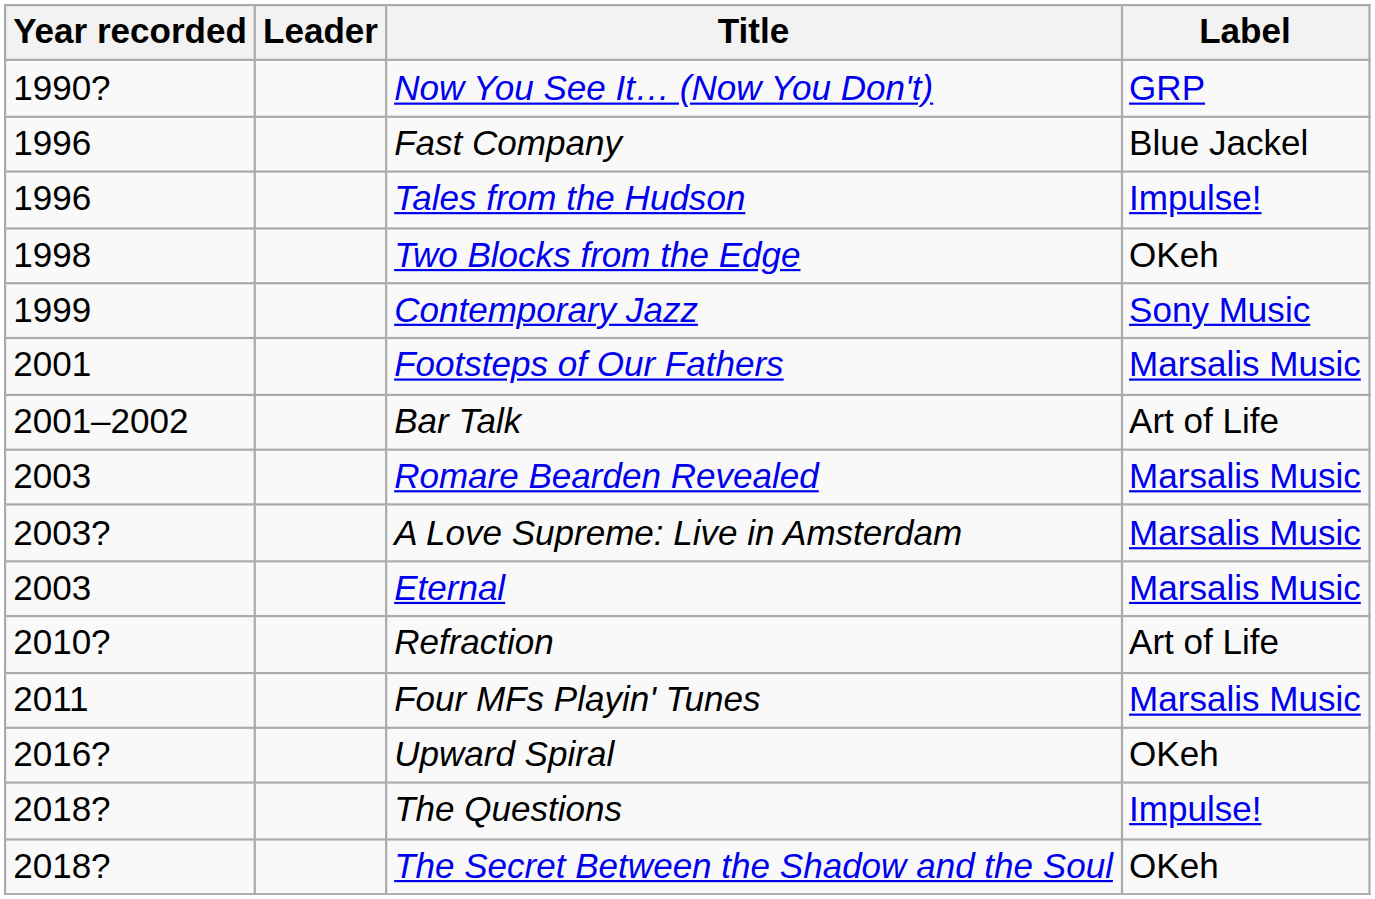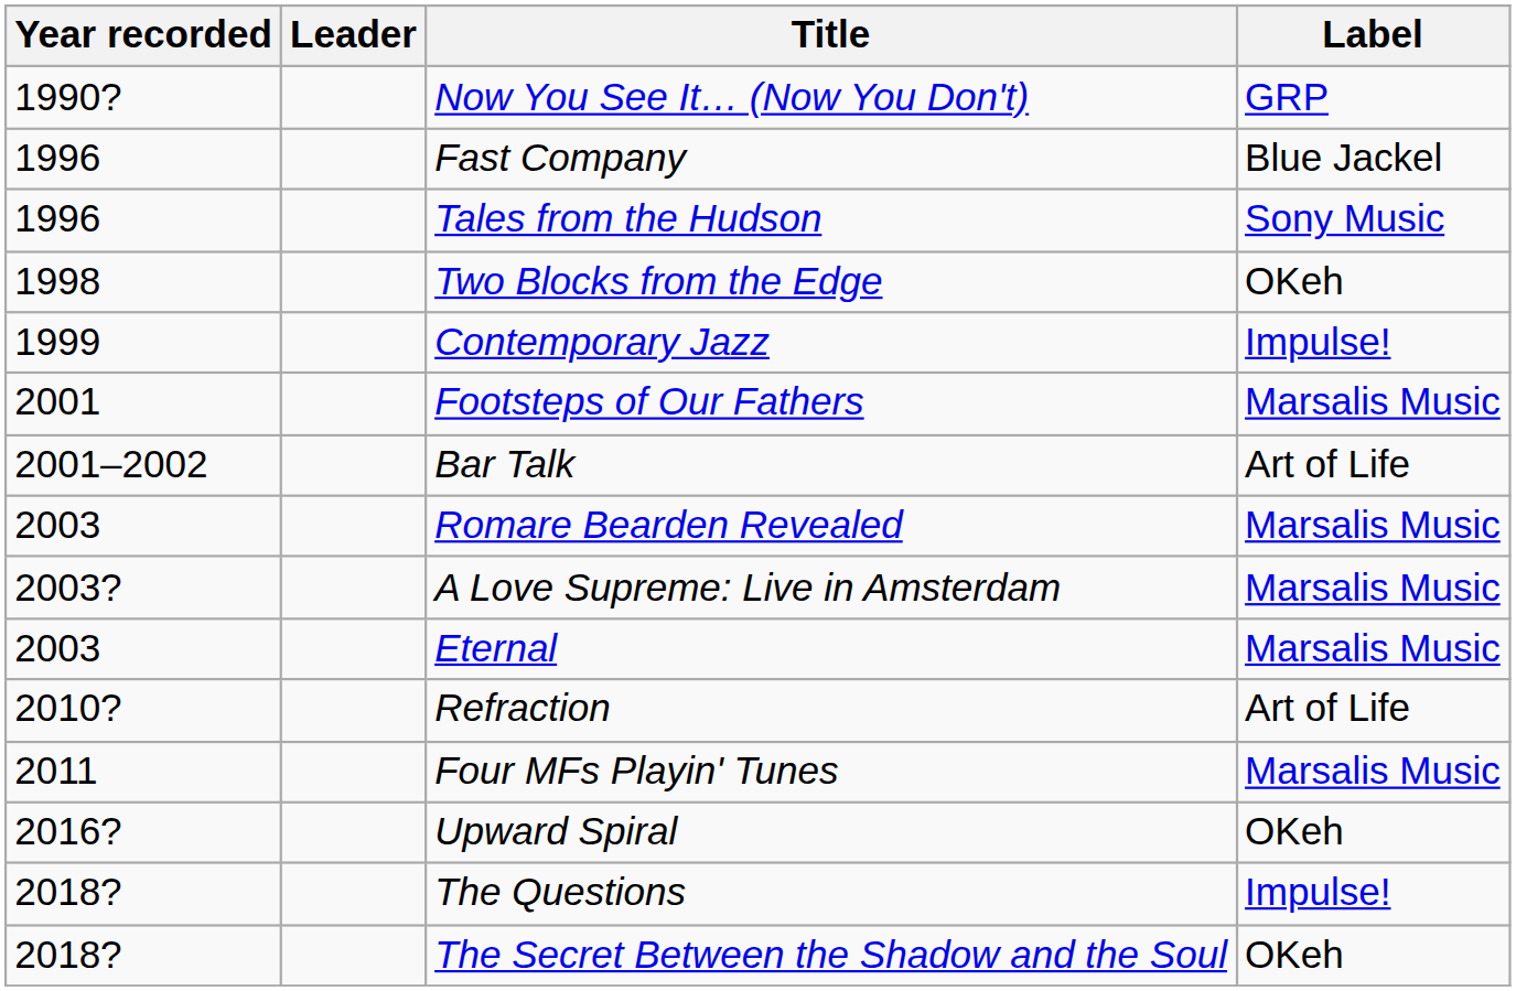Tales from the Hudson | Label: Impulse! -> Sony Music
Contemporary Jazz | Label: Sony Music -> Impulse!
